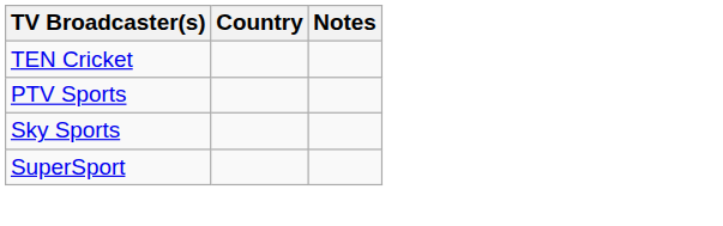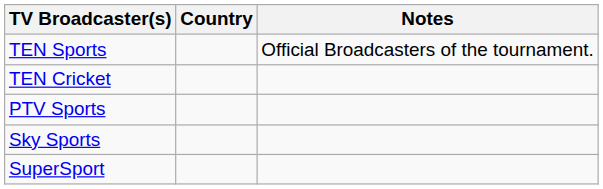+ row: TEN Sports | Official Broadcasters of the tournament.
